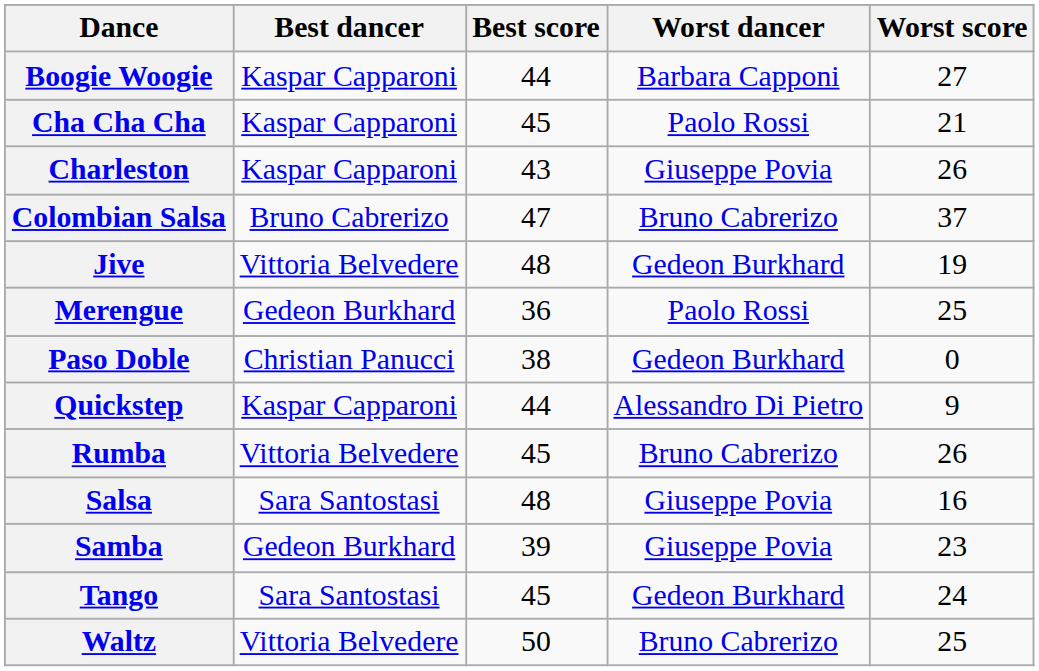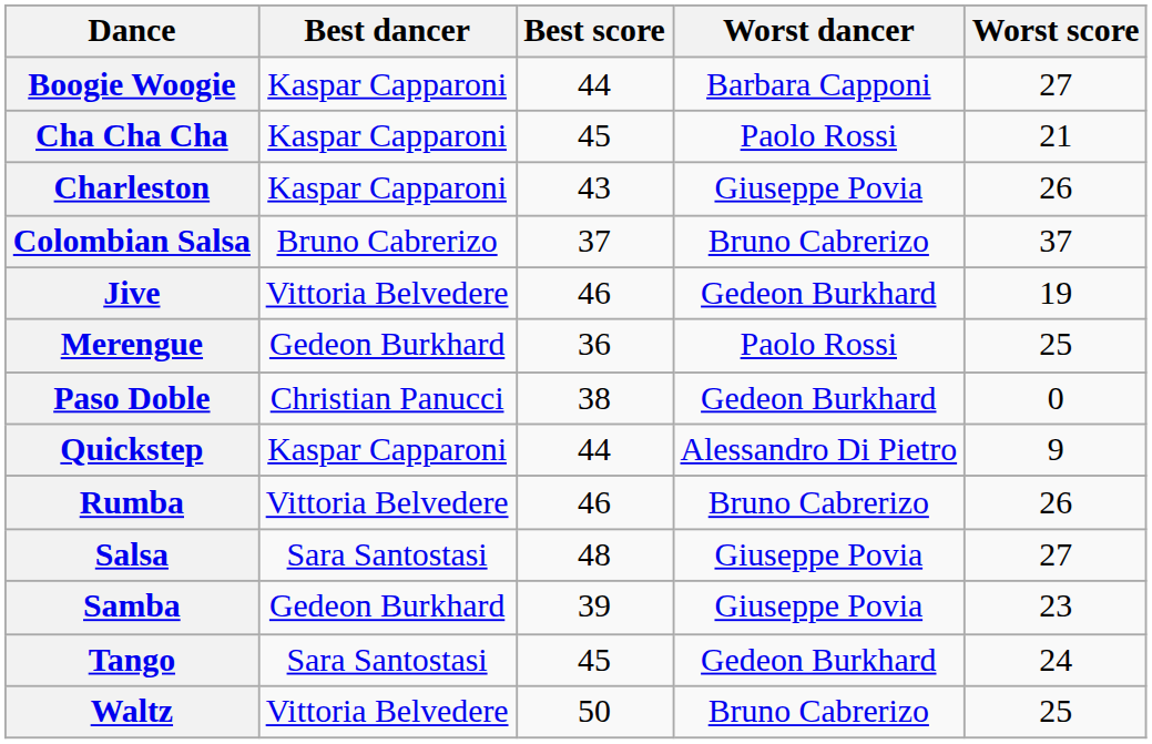Colombian Salsa | Best score: 47 -> 37
Jive | Best score: 48 -> 46
Rumba | Best score: 45 -> 46
Salsa | Worst score: 16 -> 27
